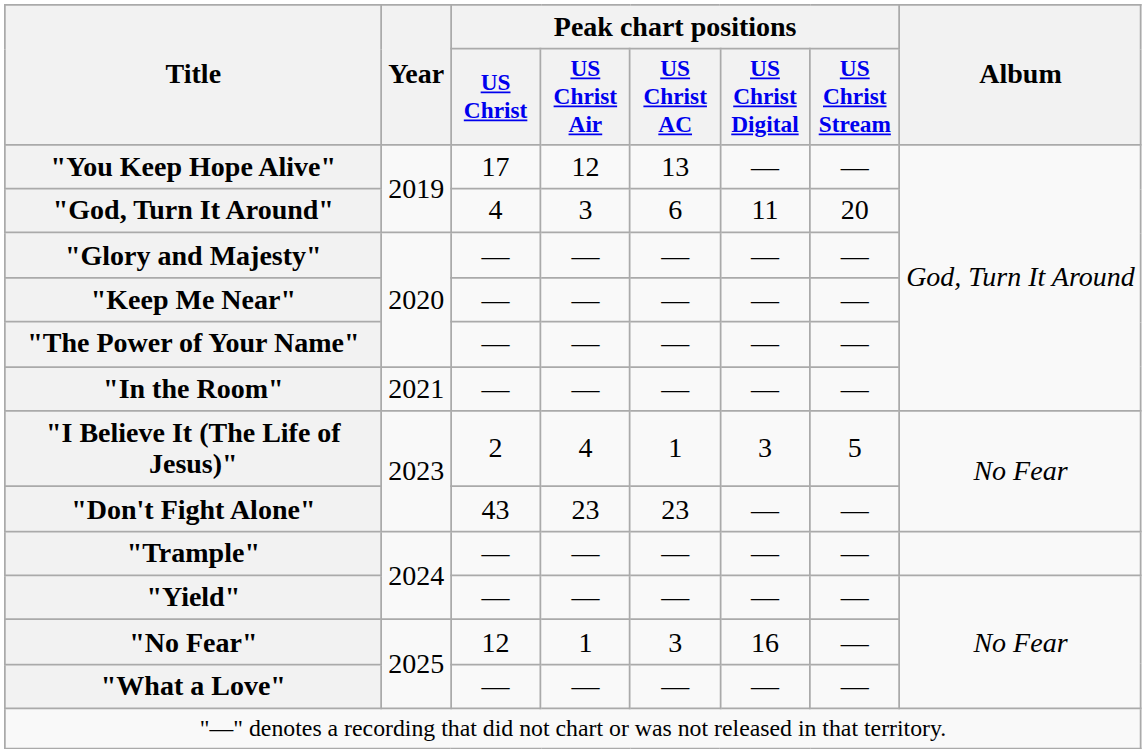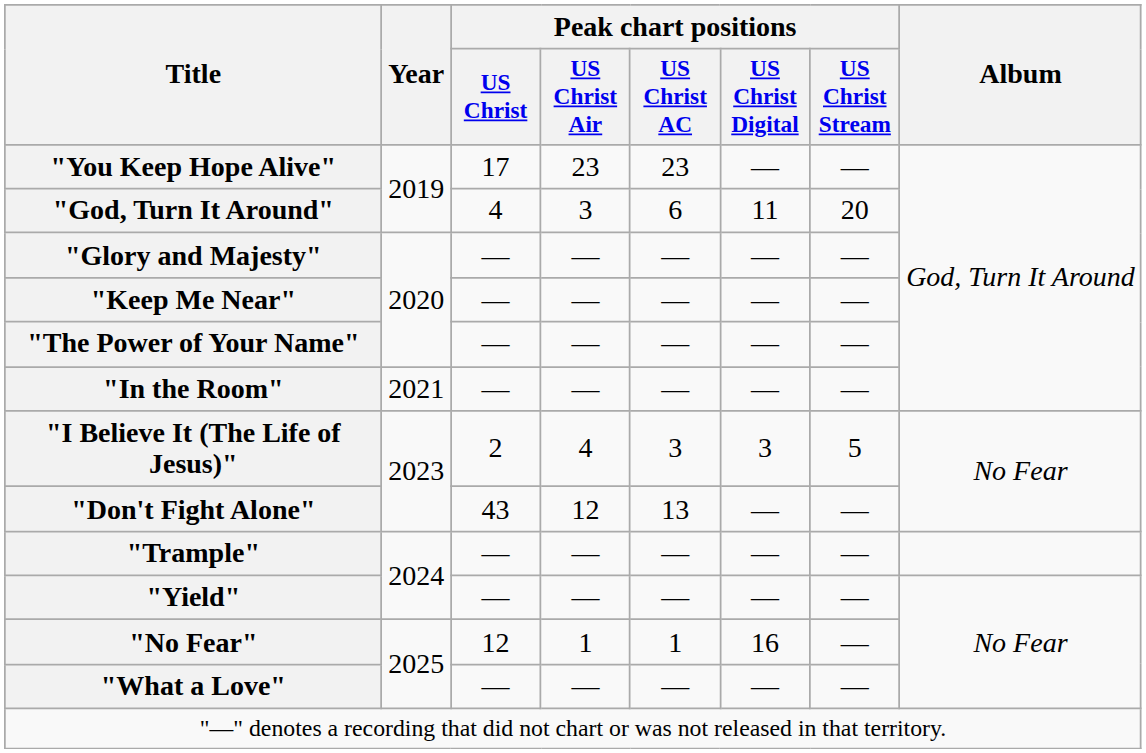"You Keep Hope Alive" | Peak chart positions / US Christ Air: 12 -> 23
"You Keep Hope Alive" | Peak chart positions / US Christ AC: 13 -> 23
"I Believe It (The Life of Jesus)" | Peak chart positions / US Christ AC: 1 -> 3
"Don't Fight Alone" | Peak chart positions / US Christ Air: 23 -> 12
"Don't Fight Alone" | Peak chart positions / US Christ AC: 23 -> 13
"No Fear" | Peak chart positions / US Christ AC: 3 -> 1
